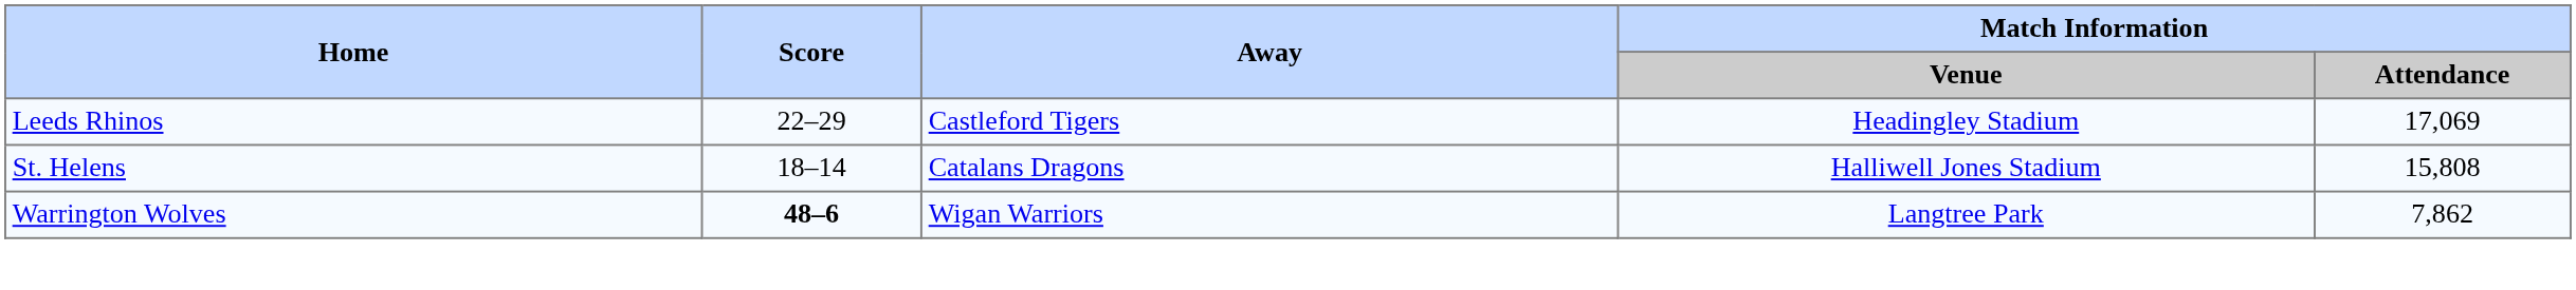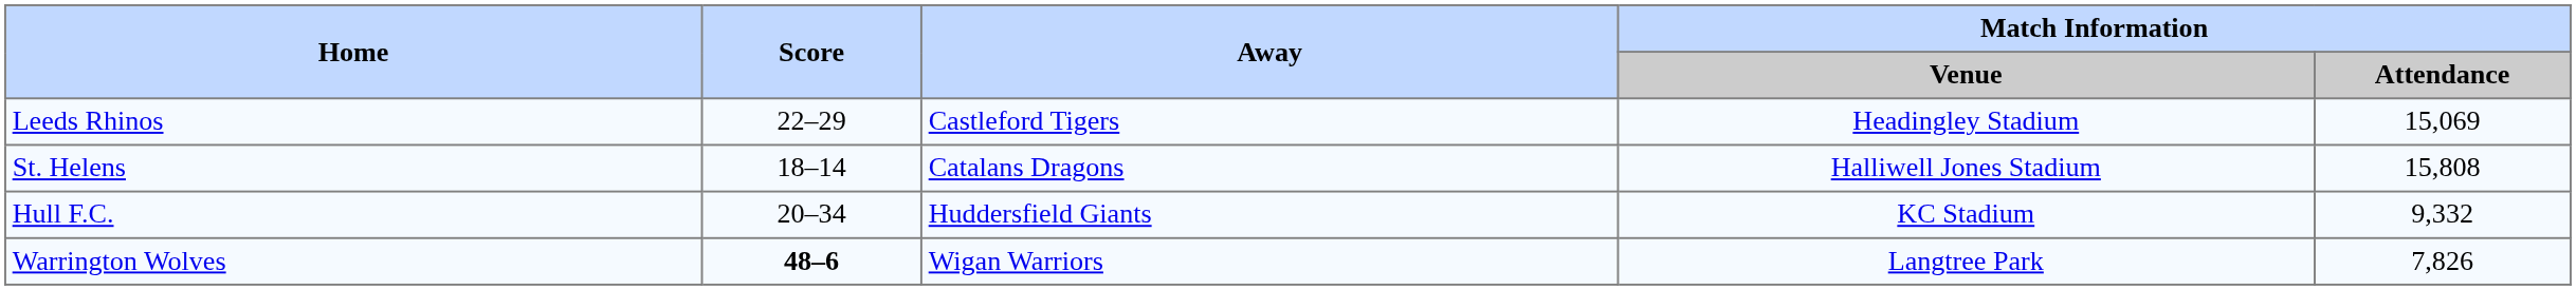Leeds Rhinos | Match Information / Attendance: 17,069 -> 15,069
+ row: Hull F.C. | 20–34 | Huddersfield Giants | KC Stadium | 9,332
Warrington Wolves | Match Information / Attendance: 7,862 -> 7,826
